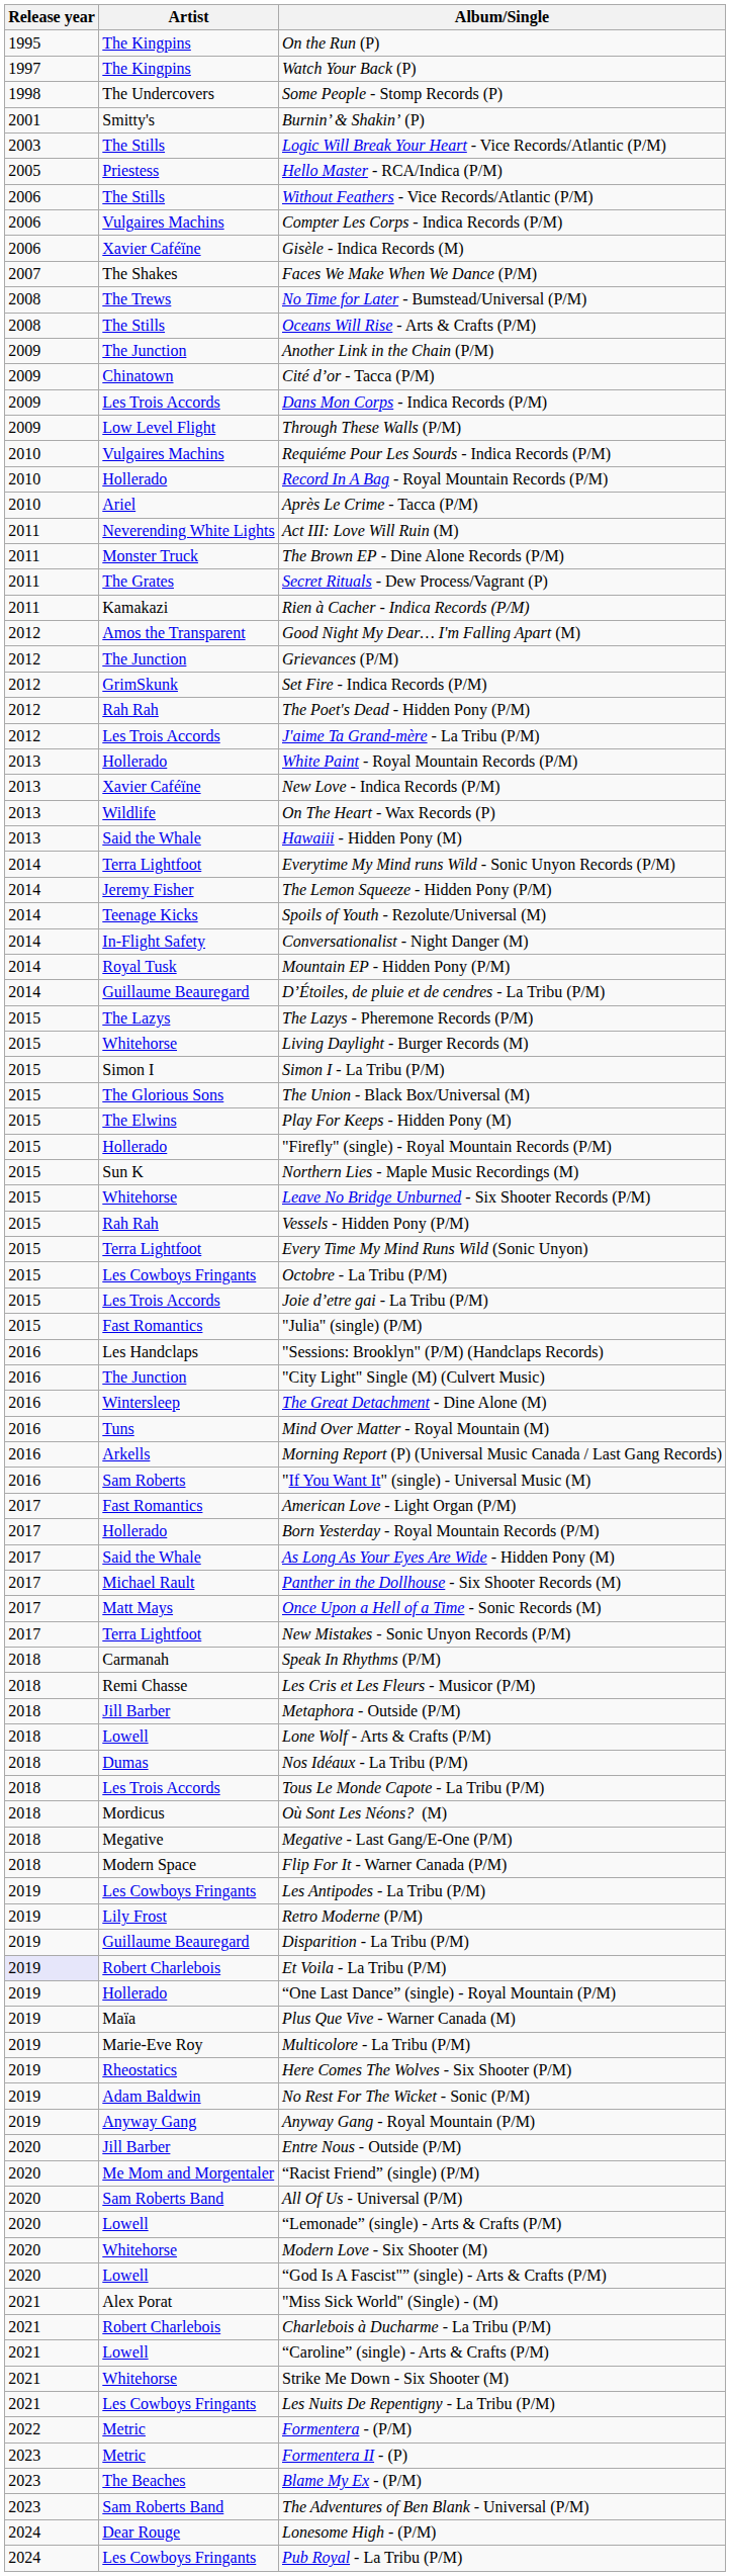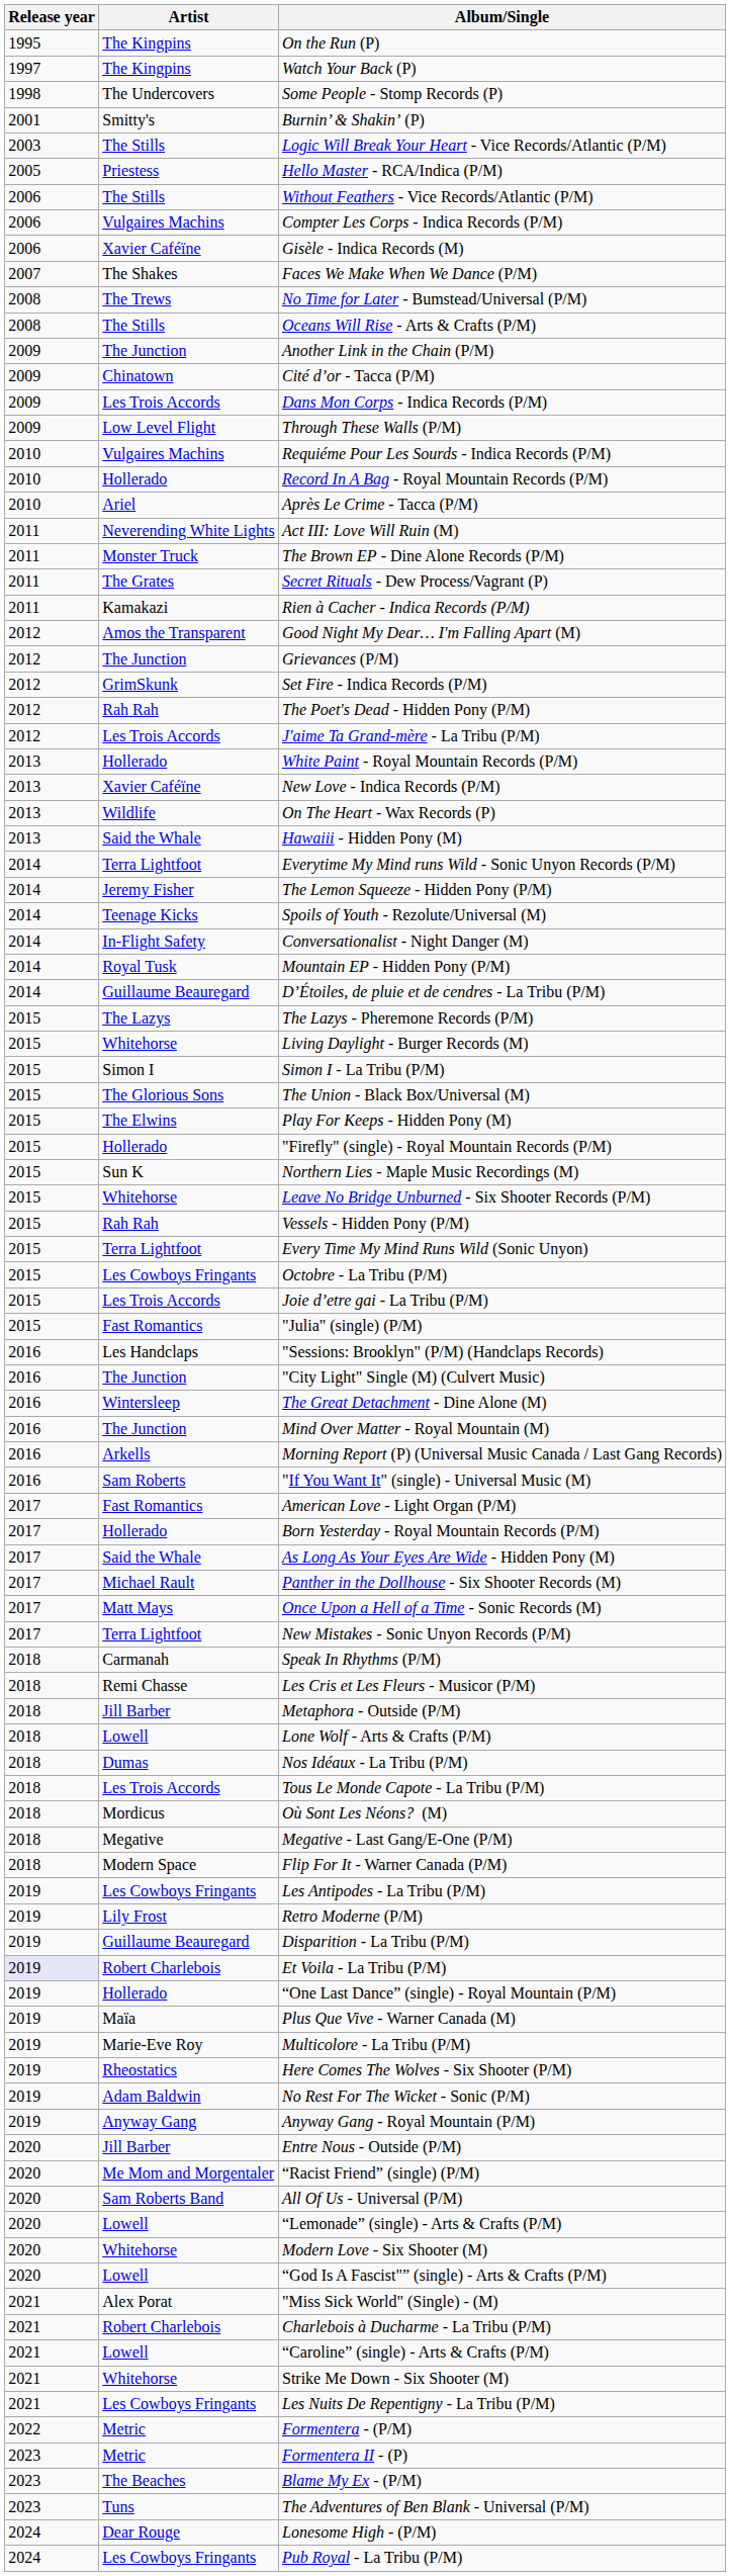Mind Over Matter - Royal Mountain (M) | Artist: Tuns -> The Junction
The Adventures of Ben Blank - Universal (P/M) | Artist: Sam Roberts Band -> Tuns
